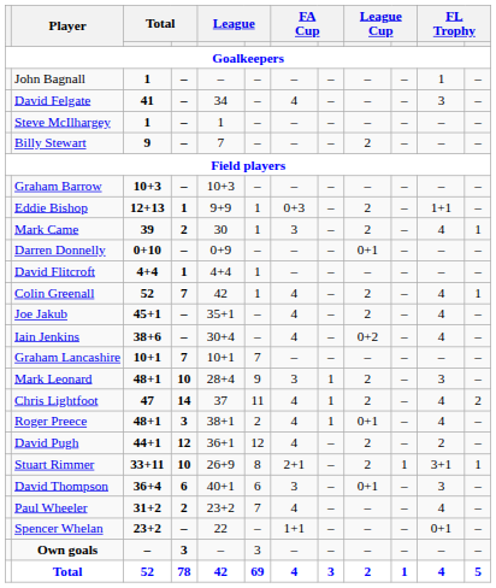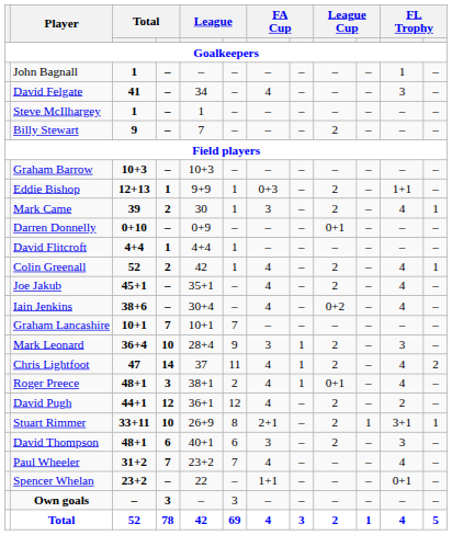Colin Greenall | column 4: 7 -> 2
Mark Leonard | column 3: 48+1 -> 36+4
David Thompson | column 3: 36+4 -> 48+1
David Thompson | column 9: 0+1 -> 2
Paul Wheeler | column 4: 2 -> 7
